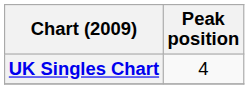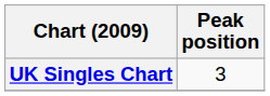UK Singles Chart | Peak position: 4 -> 3
